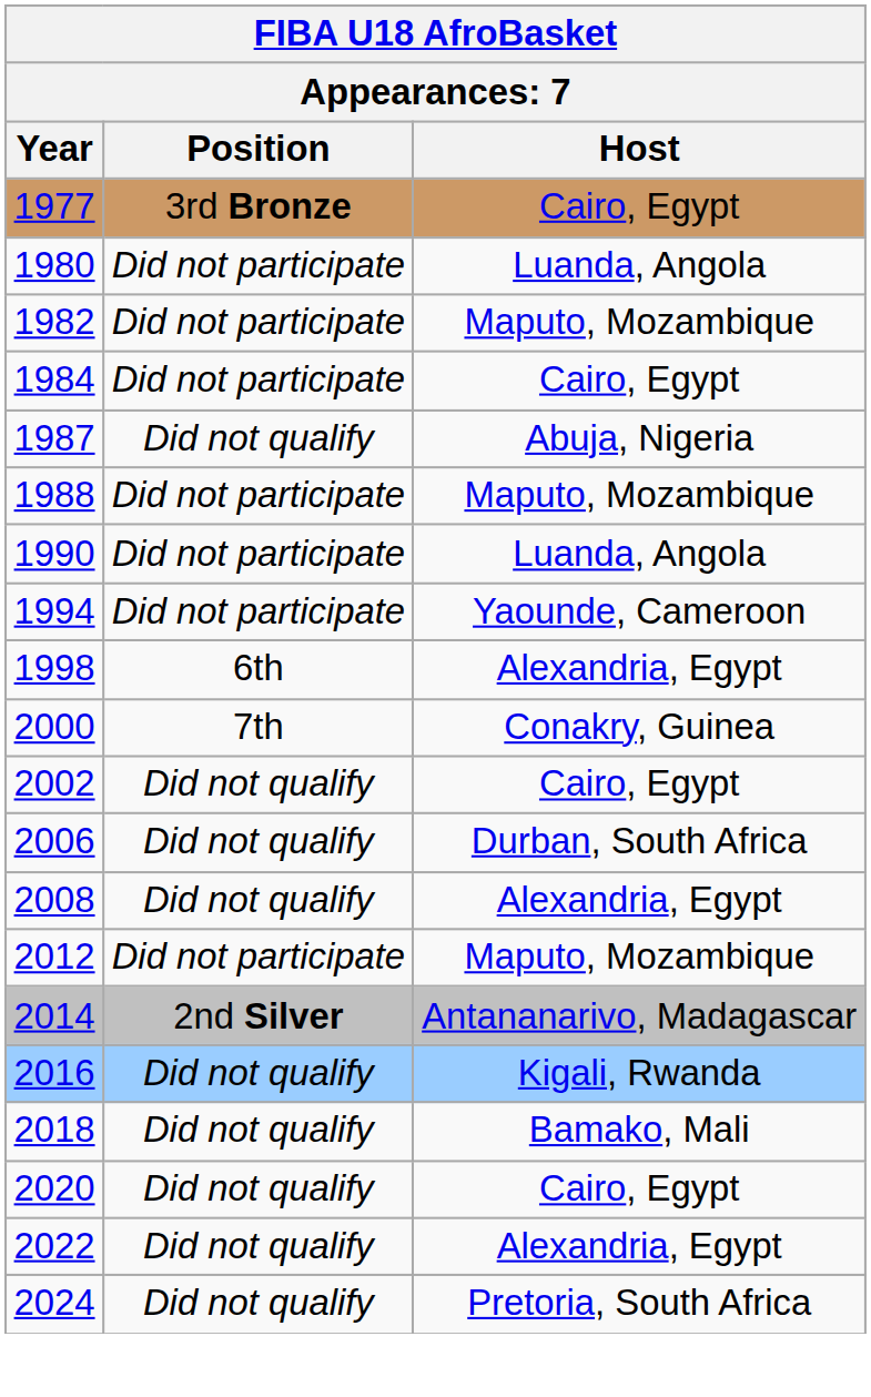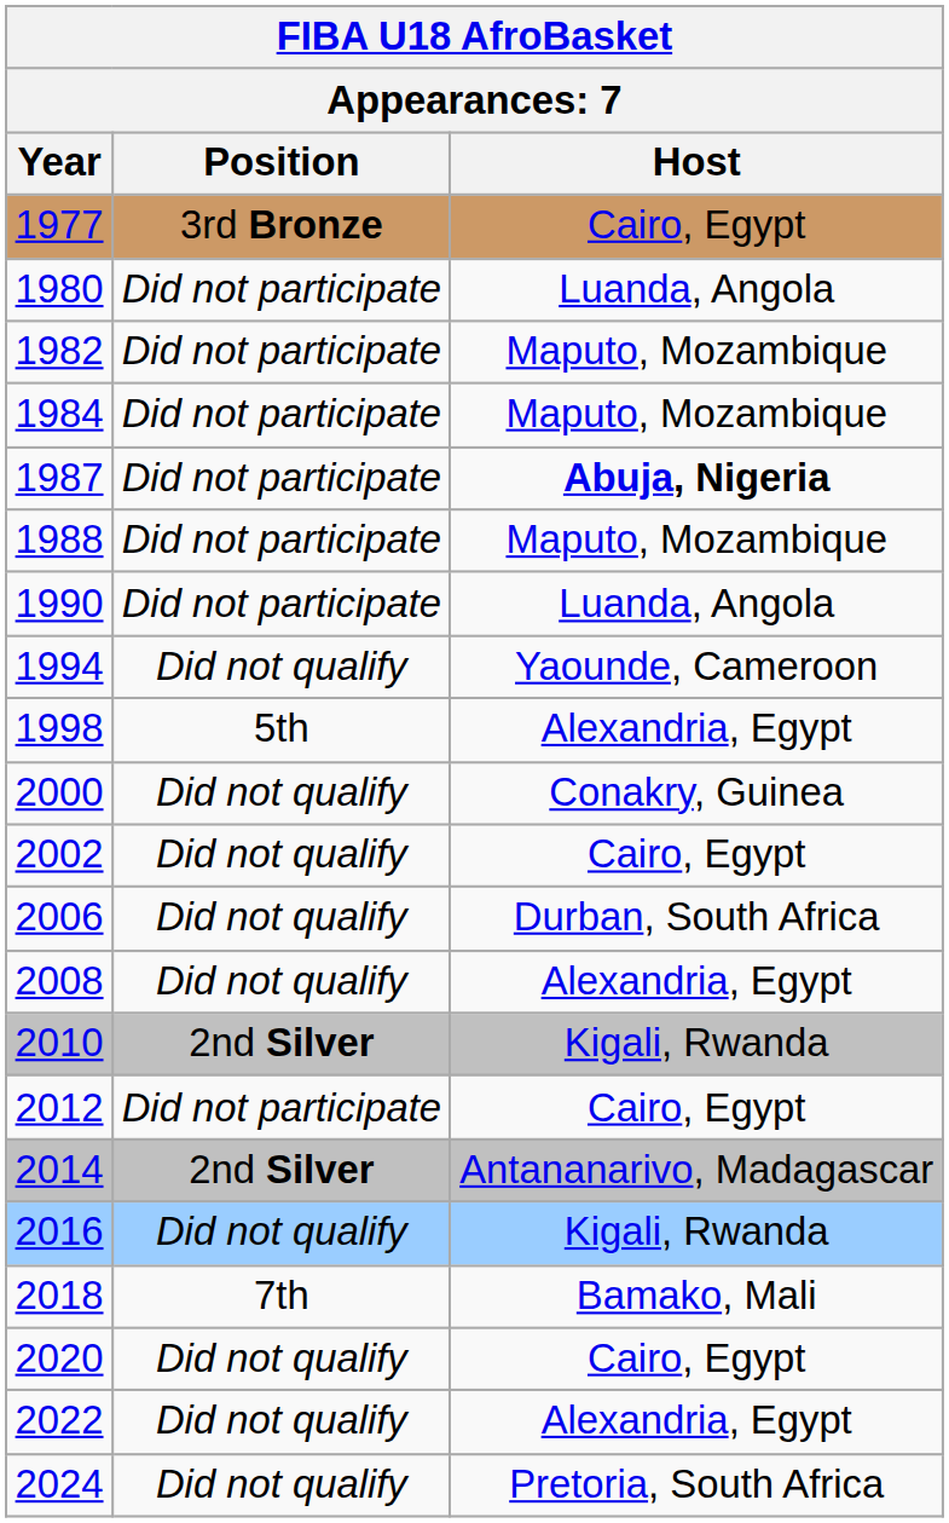1984 | Host: Cairo, Egypt -> Maputo, Mozambique
1987 | Position: Did not qualify -> Did not participate
1987 | Host: normal -> bold
1994 | Position: Did not participate -> Did not qualify
1998 | Position: 6th -> 5th
2000 | Position: 7th -> Did not qualify
+ row: 2010 | 2nd Silver | Kigali, Rwanda
2012 | Host: Maputo, Mozambique -> Cairo, Egypt
2018 | Position: Did not qualify -> 7th
